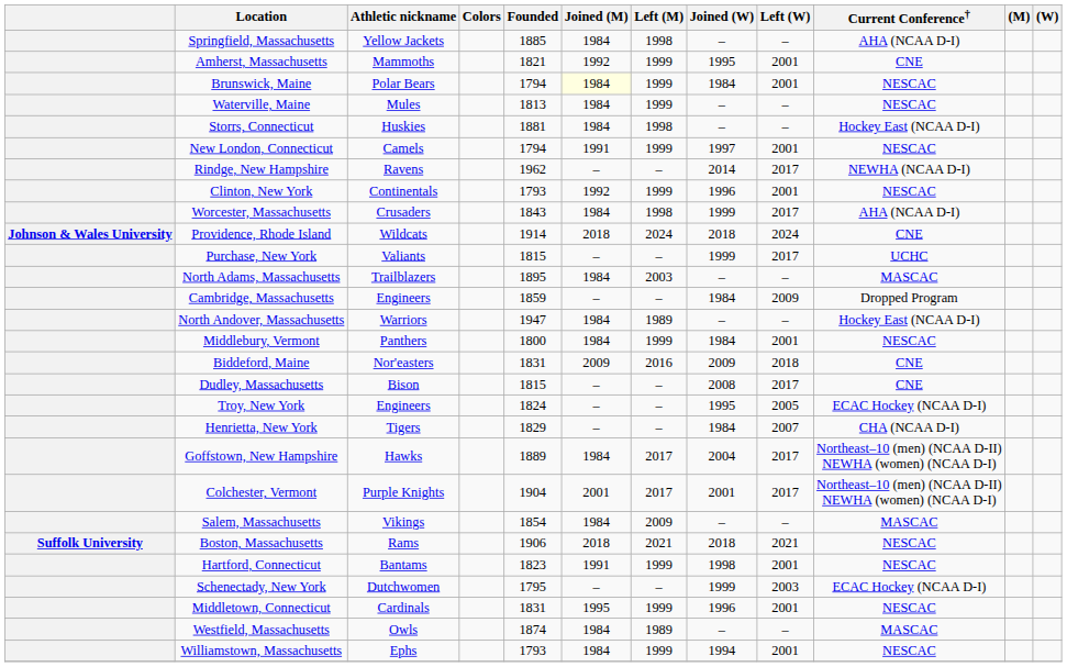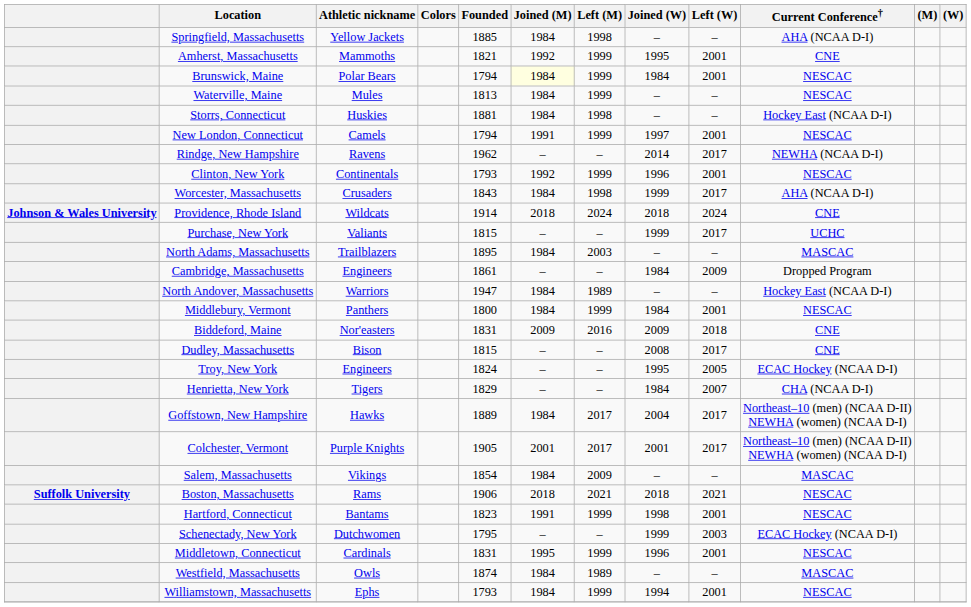Cambridge, Massachusetts | Founded: 1859 -> 1861
Colchester, Vermont | Founded: 1904 -> 1905
